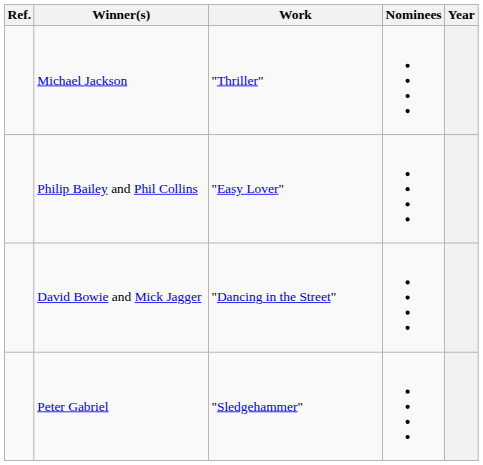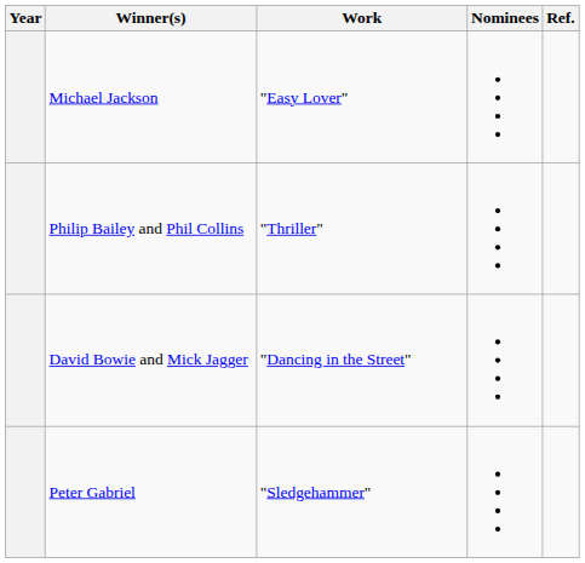columns swapped: Year <-> Ref.
Michael Jackson | Work: "Thriller" -> "Easy Lover"
Philip Bailey and Phil Collins | Work: "Easy Lover" -> "Thriller"
